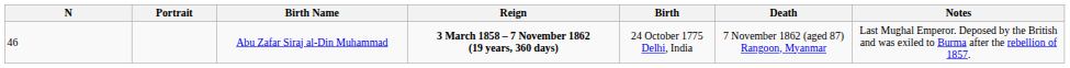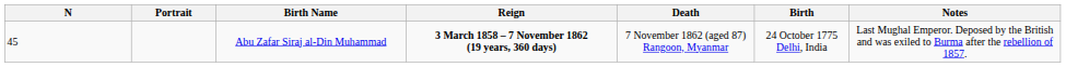columns swapped: Birth <-> Death
Abu Zafar Siraj al-Din Muhammad | N: 46 -> 45
